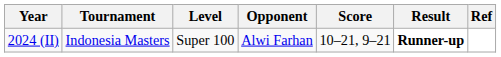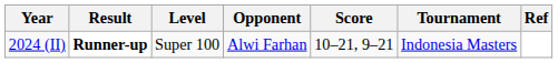columns swapped: Tournament <-> Result
